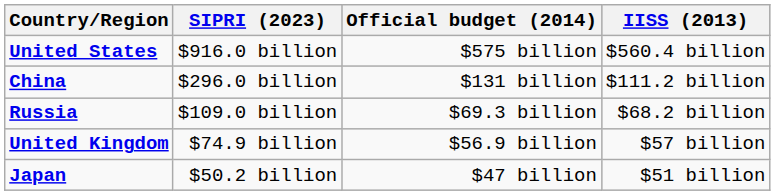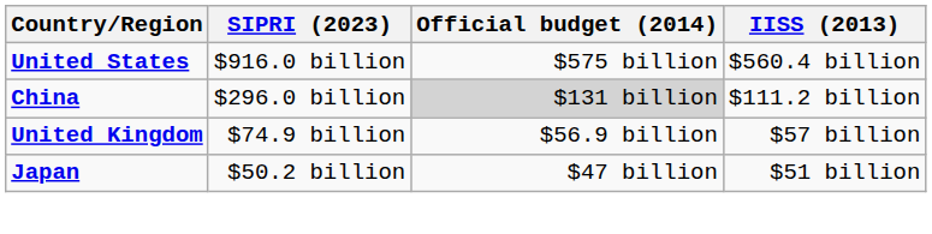China | Official budget (2014): no background -> lightgrey background
- row: Russia | $109.0 billion | $69.3 billion | $68.2 billion
